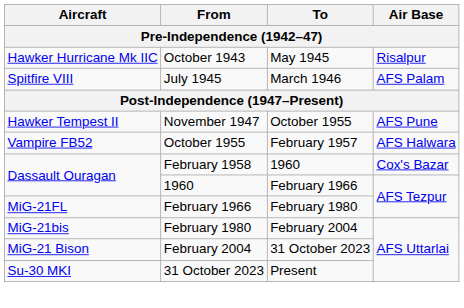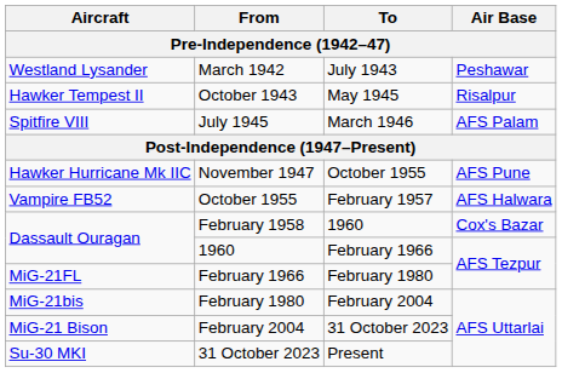+ row: Westland Lysander | March 1942 | July 1943 | Peshawar
October 1943 | Aircraft: Hawker Hurricane Mk IIC -> Hawker Tempest II
November 1947 | Aircraft: Hawker Tempest II -> Hawker Hurricane Mk IIC
